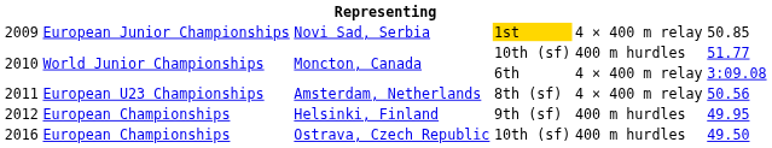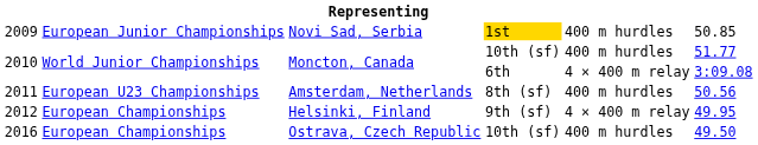2009 | column 5: 4 × 400 m relay -> 400 m hurdles
2011 | column 5: 4 × 400 m relay -> 400 m hurdles
2012 | column 5: 400 m hurdles -> 4 × 400 m relay
